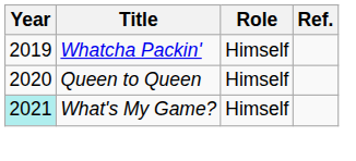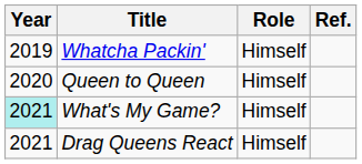+ row: 2021 | Drag Queens React | Himself
